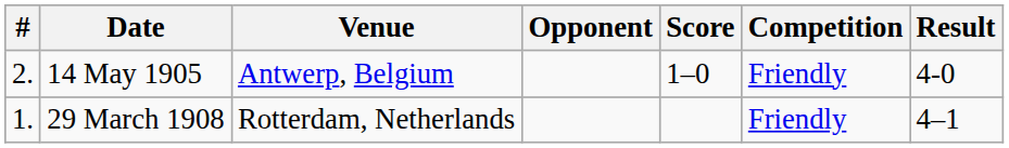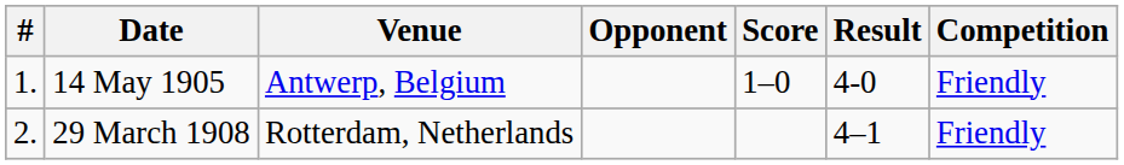columns swapped: Result <-> Competition
14 May 1905 | #: 2. -> 1.
29 March 1908 | #: 1. -> 2.
